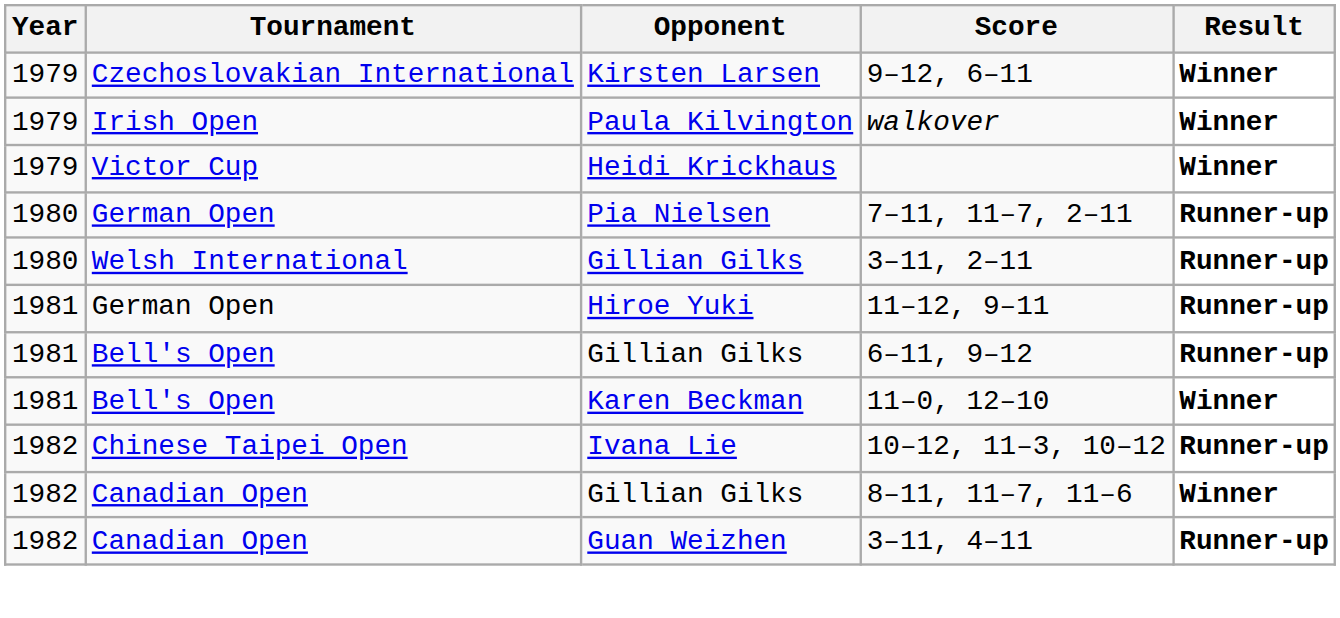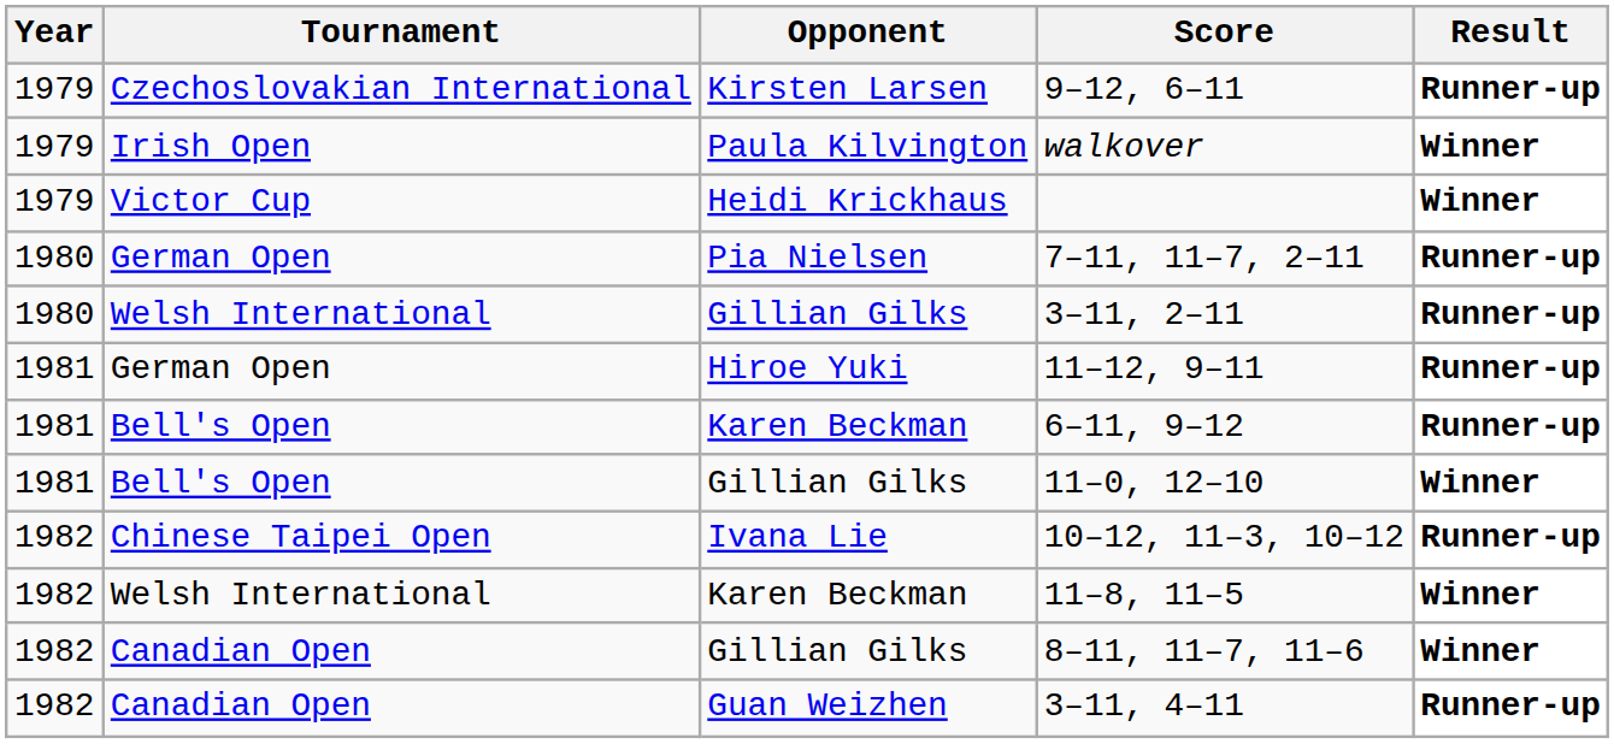9–12, 6–11 | Result: Winner -> Runner-up
6–11, 9–12 | Opponent: Gillian Gilks -> Karen Beckman
11–0, 12–10 | Opponent: Karen Beckman -> Gillian Gilks
+ row: 1982 | Welsh International | Karen Beckman | 11–8, 11–5 | Winner
